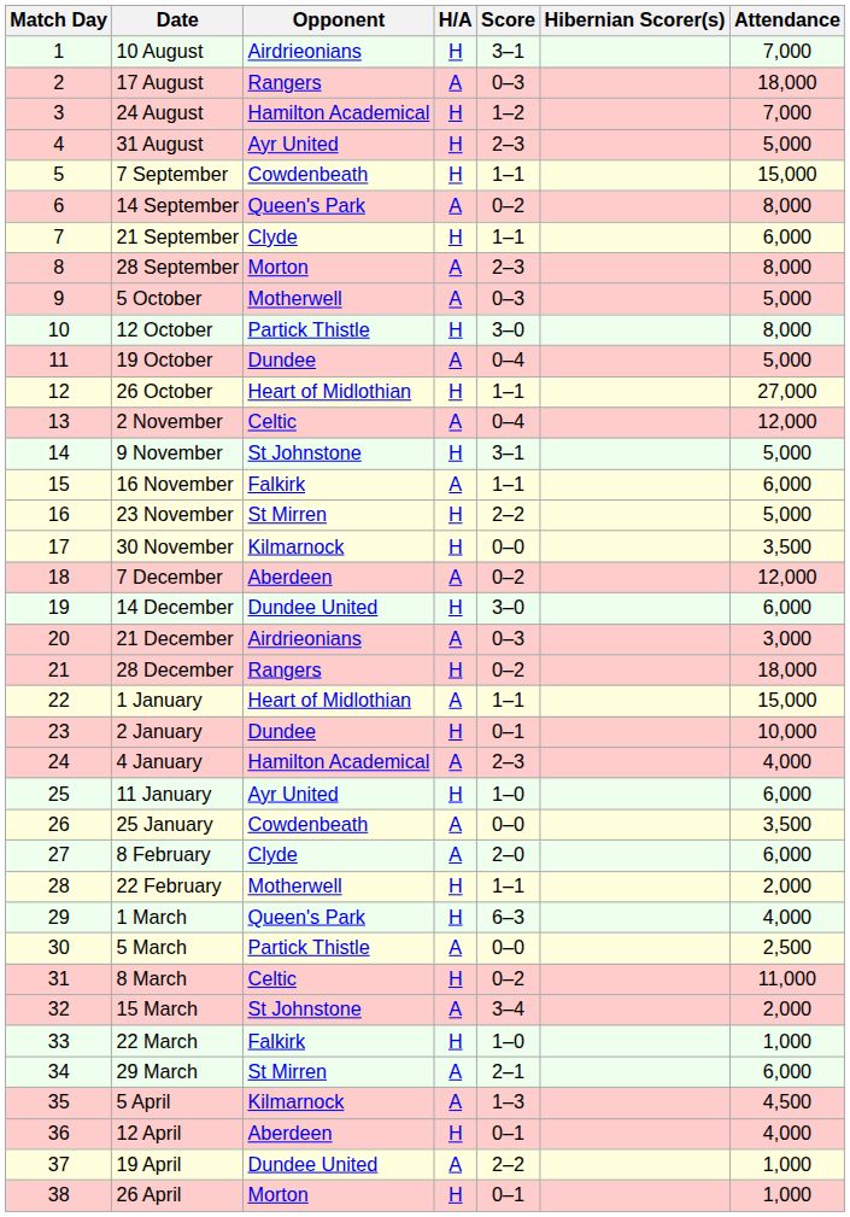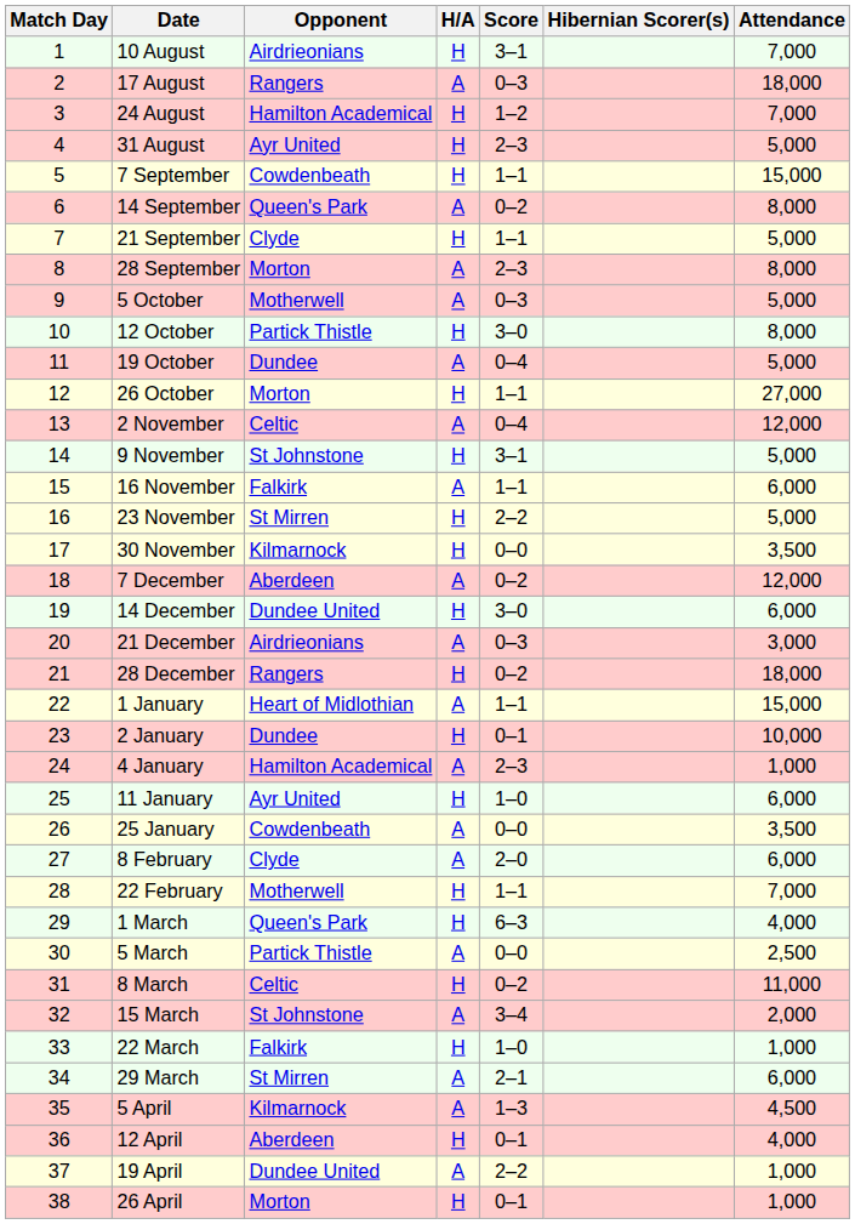21 September | Attendance: 6,000 -> 5,000
26 October | Opponent: Heart of Midlothian -> Morton
4 January | Attendance: 4,000 -> 1,000
22 February | Attendance: 2,000 -> 7,000
